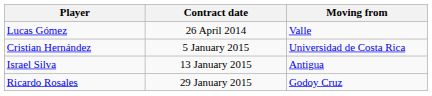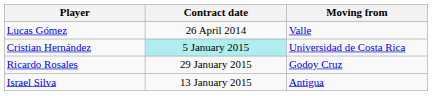Cristian Hernández | Contract date: no background -> paleturquoise background
rows swapped: Israel Silva <-> Ricardo Rosales
